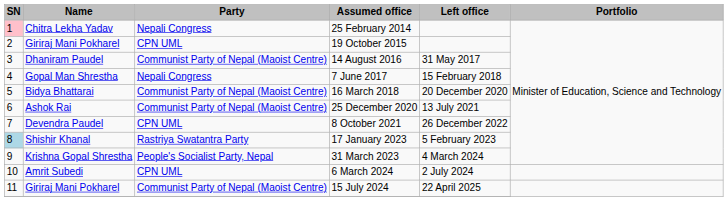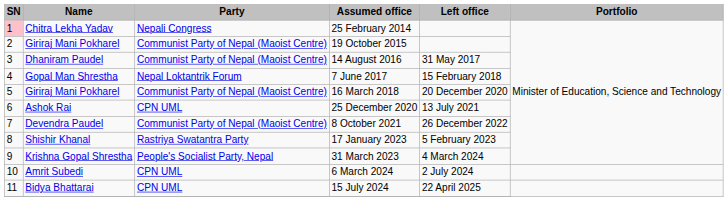19 October 2015 | Party: CPN UML -> Communist Party of Nepal (Maoist Centre)
7 June 2017 | Party: Nepali Congress -> Nepal Loktantrik Forum
16 March 2018 | Name: Bidya Bhattarai -> Giriraj Mani Pokharel
25 December 2020 | Party: Communist Party of Nepal (Maoist Centre) -> CPN UML
8 October 2021 | Party: CPN UML -> Communist Party of Nepal (Maoist Centre)
17 January 2023 | SN: lightblue background -> no background
15 July 2024 | Name: Giriraj Mani Pokharel -> Bidya Bhattarai
15 July 2024 | Party: Communist Party of Nepal (Maoist Centre) -> CPN UML
